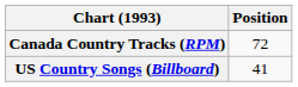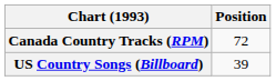US Country Songs (Billboard) | Position: 41 -> 39
